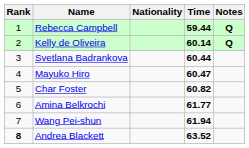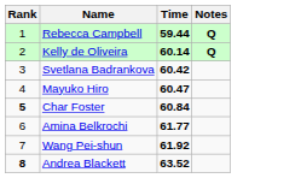- column: Nationality
Svetlana Badrankova | Time: 60.44 -> 60.42
Char Foster | Rank: normal -> bold
Char Foster | Time: 60.82 -> 60.84
Wang Pei-shun | Time: 61.94 -> 61.92
